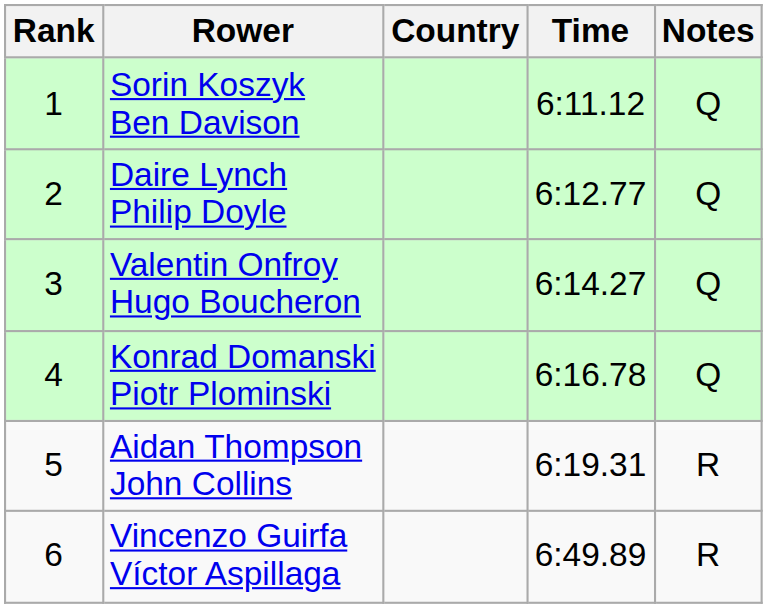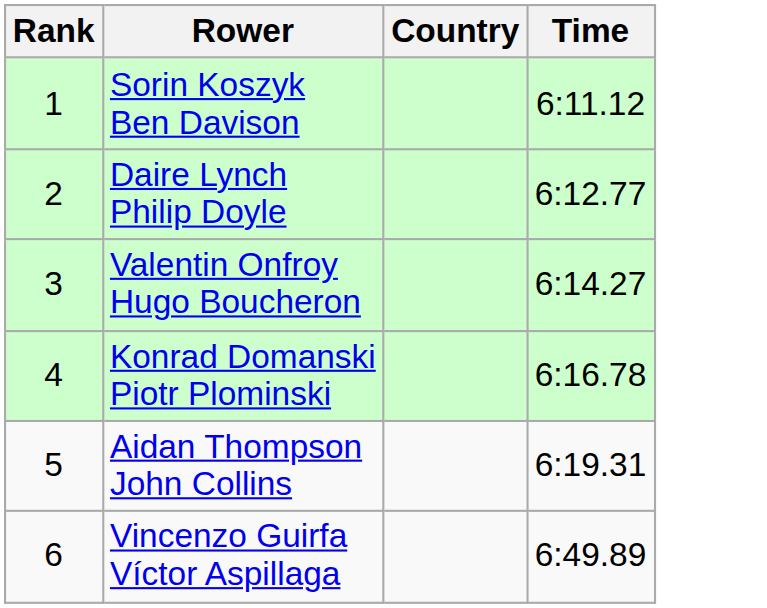- column: Notes | Q | Q | Q | Q | R | R
